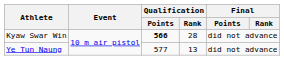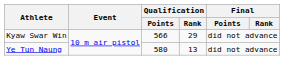Kyaw Swar Win | Qualification / Points: bold -> normal
Kyaw Swar Win | Qualification / Rank: 28 -> 29
Ye Tun Naung | Qualification / Points: 577 -> 580
